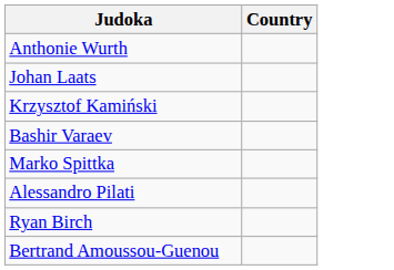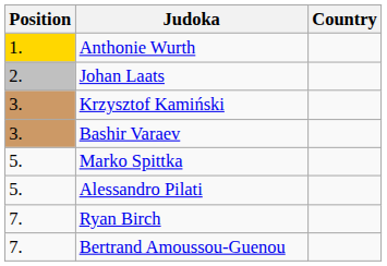+ column: Position | 1. | 2. | 3. | 3. | 5. | 5. | 7. | 7.
